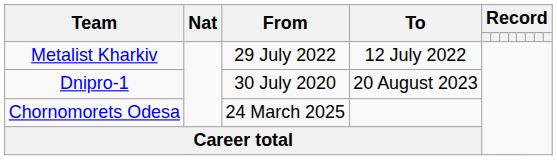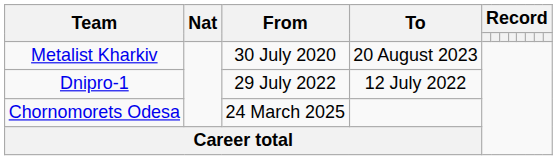Metalist Kharkiv | From: 29 July 2022 -> 30 July 2020
Metalist Kharkiv | To: 12 July 2022 -> 20 August 2023
Dnipro-1 | From: 30 July 2020 -> 29 July 2022
Dnipro-1 | To: 20 August 2023 -> 12 July 2022
